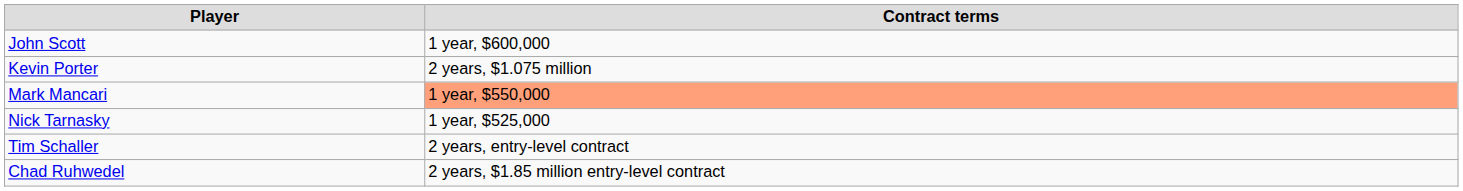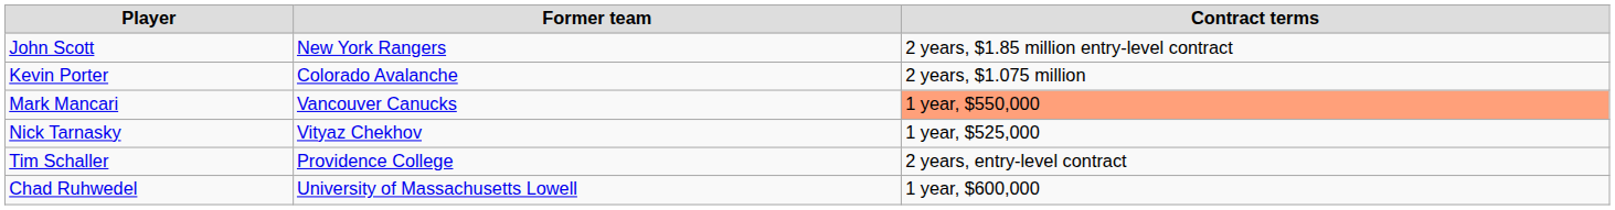+ column: Former team | New York Rangers | Colorado Avalanche | Vancouver Canucks | Vityaz Chekhov | Providence College | University of Massachusetts Lowell
John Scott | Contract terms: 1 year, $600,000 -> 2 years, $1.85 million entry-level contract
Chad Ruhwedel | Contract terms: 2 years, $1.85 million entry-level contract -> 1 year, $600,000
